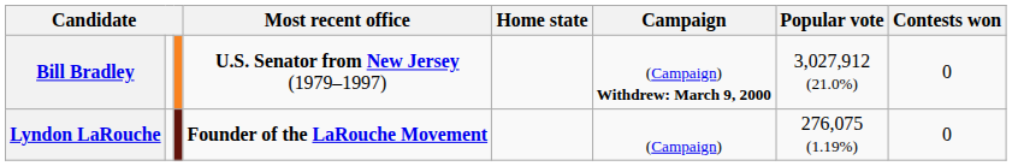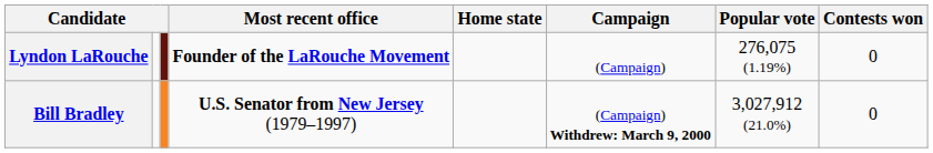rows swapped: Bill Bradley <-> Lyndon LaRouche
